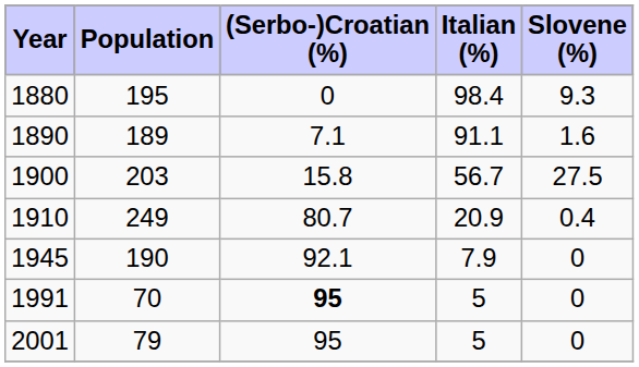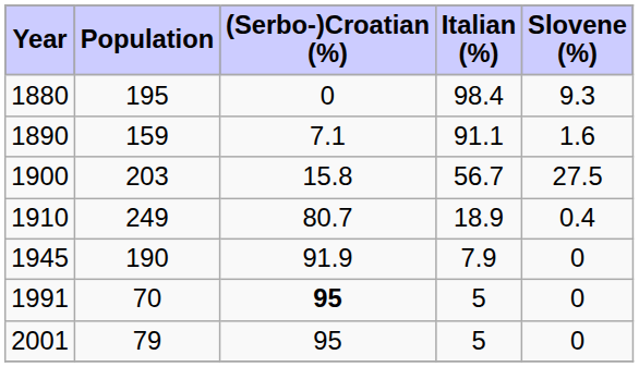1890 | Population: 189 -> 159
1910 | Italian (%): 20.9 -> 18.9
1945 | (Serbo-)Croatian (%): 92.1 -> 91.9
